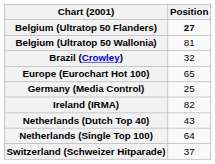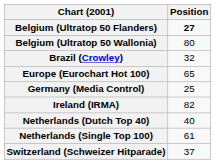Belgium (Ultratop 50 Wallonia) | Position: 81 -> 80
Netherlands (Dutch Top 40) | Position: 43 -> 40
Netherlands (Single Top 100) | Position: 64 -> 61
